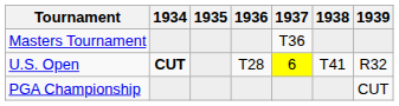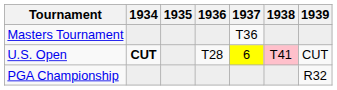U.S. Open | 1938: no background -> pink background
U.S. Open | 1939: R32 -> CUT
PGA Championship | 1939: CUT -> R32
